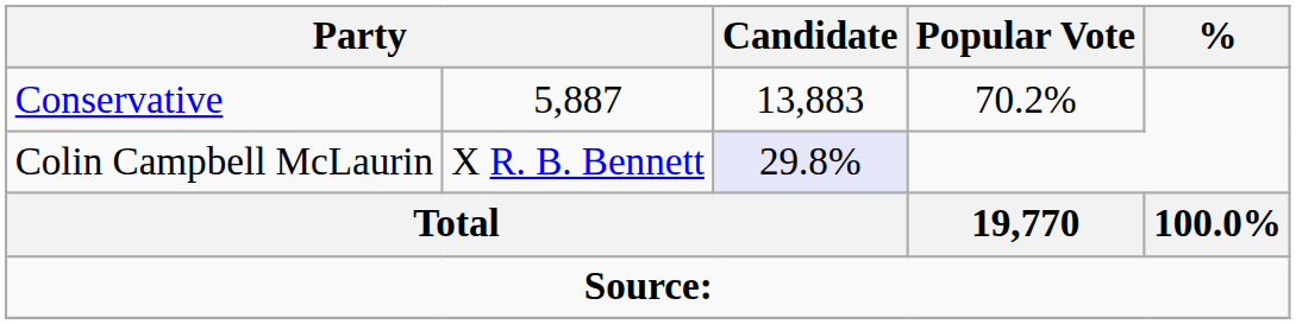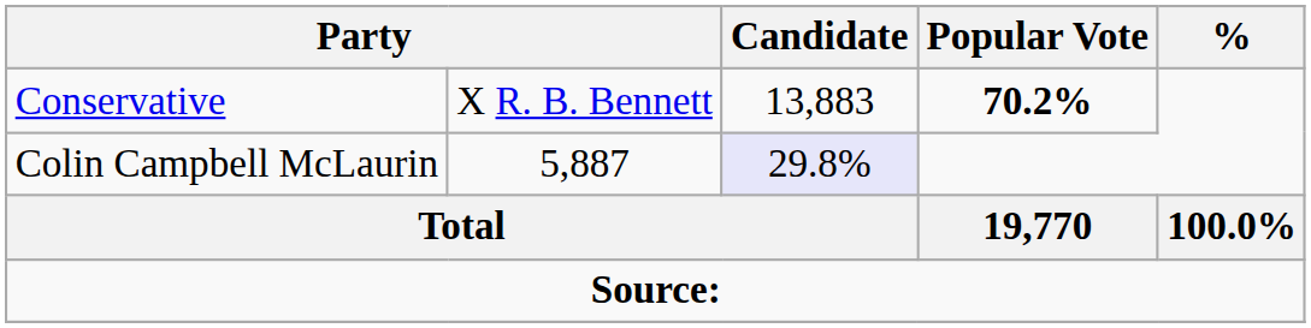Conservative | column 2: 5,887 -> X R. B. Bennett
Conservative | Popular Vote: normal -> bold
Colin Campbell McLaurin | column 2: X R. B. Bennett -> 5,887
